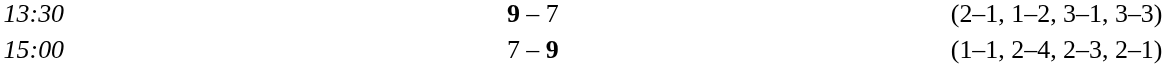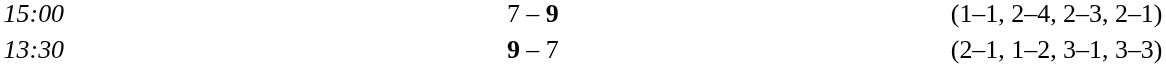rows swapped: 13:30 <-> 15:00
